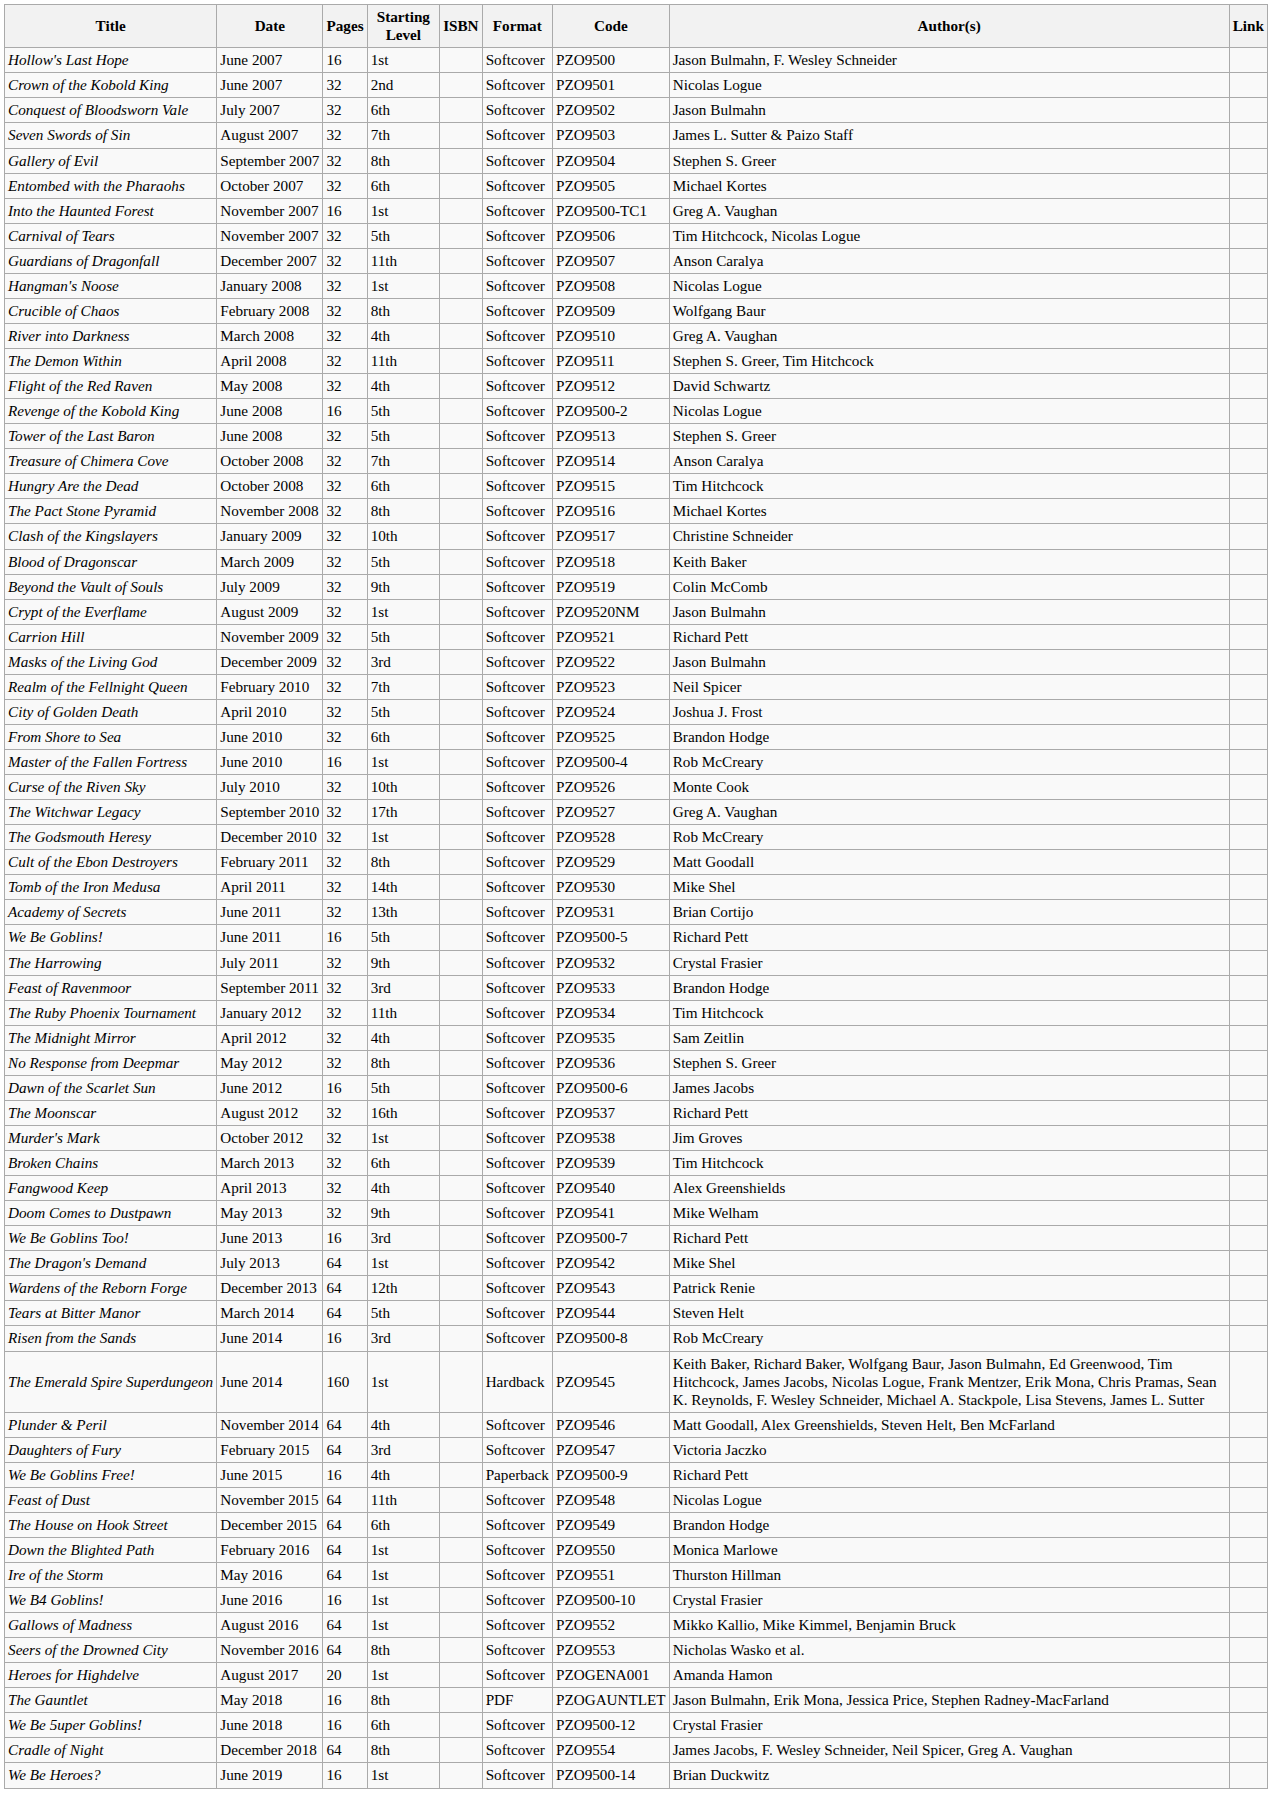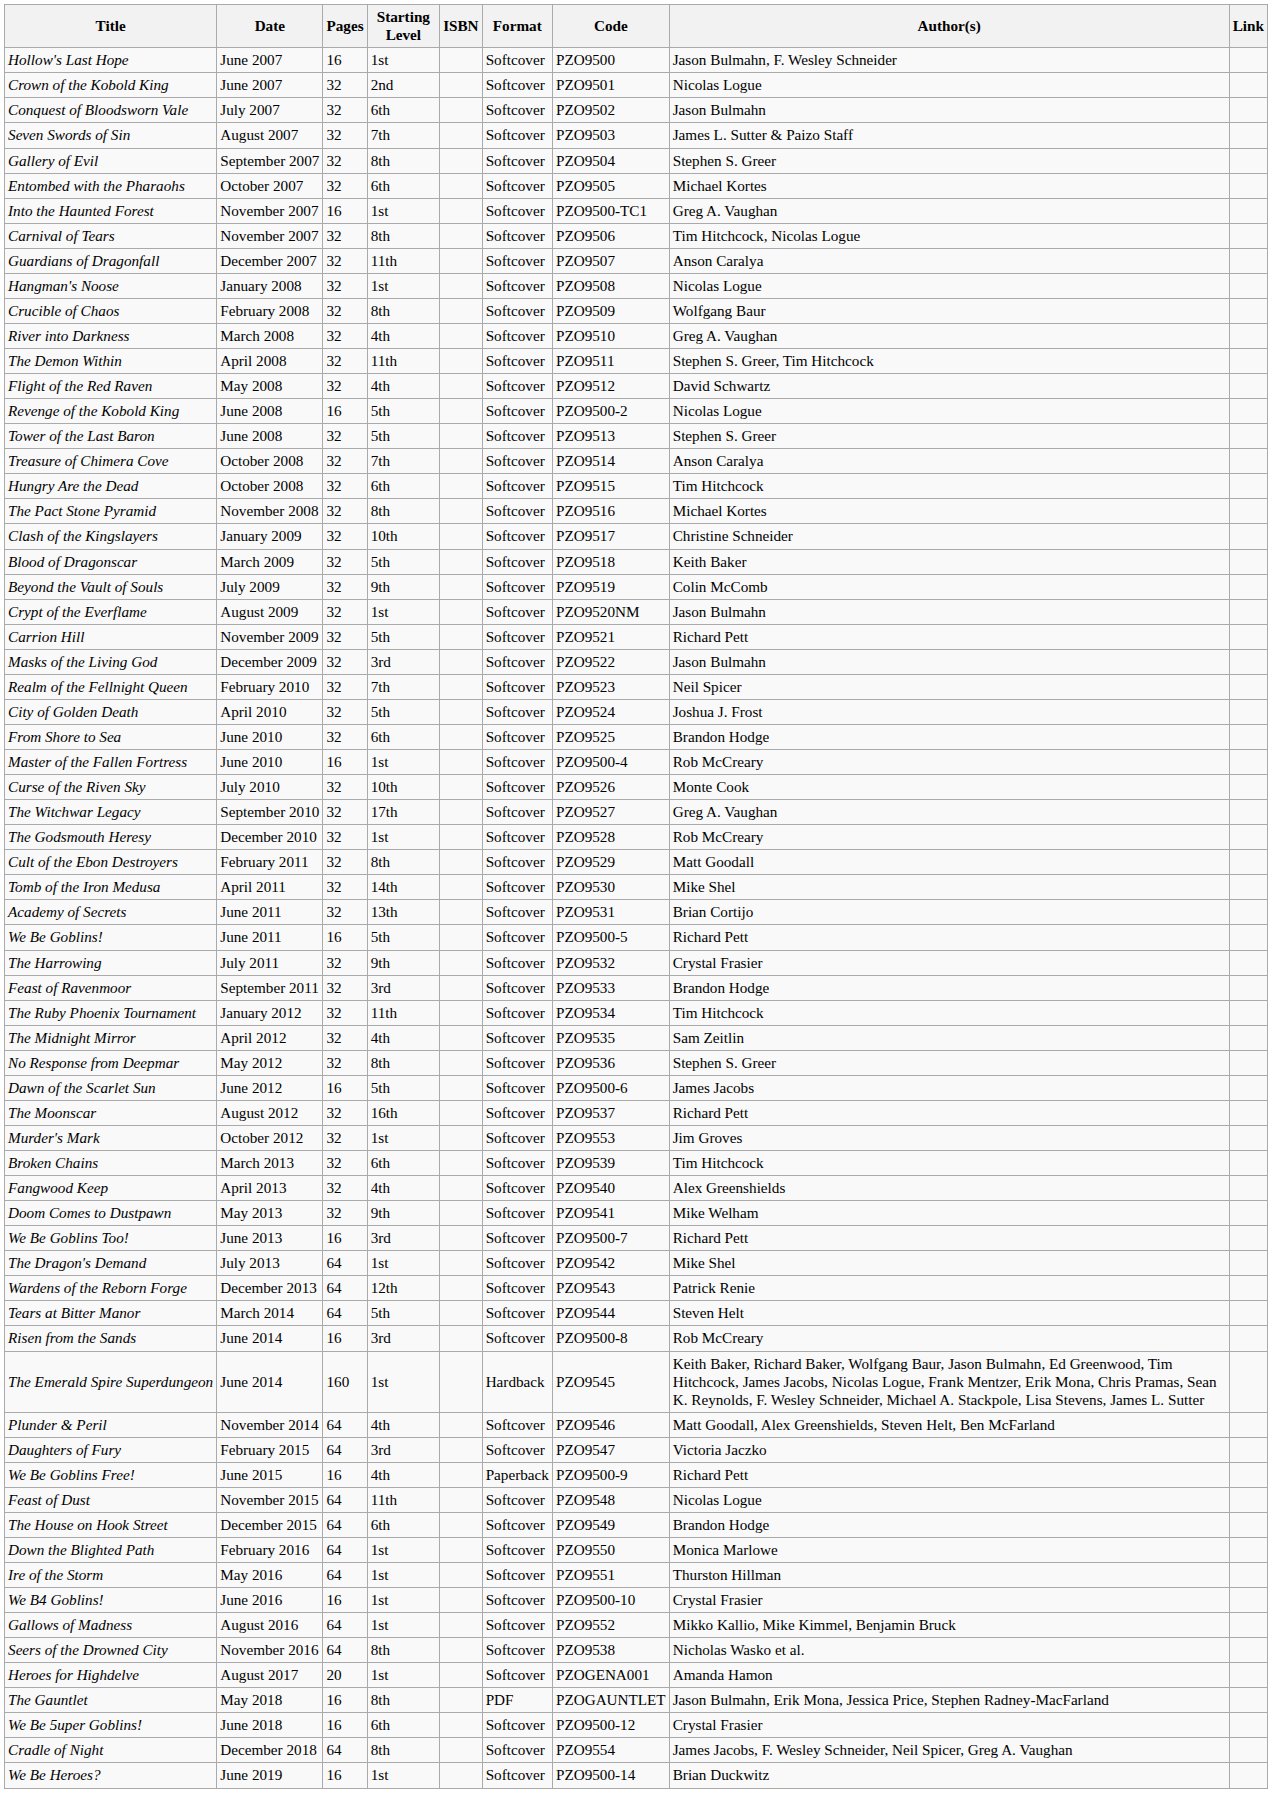Carnival of Tears | Starting Level: 5th -> 8th
Murder's Mark | Code: PZO9538 -> PZO9553
Seers of the Drowned City | Code: PZO9553 -> PZO9538
